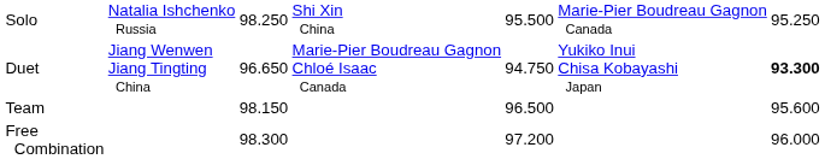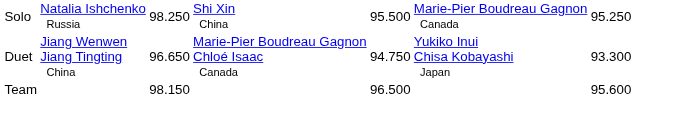Duet | column 7: bold -> normal
- row: Free Combination | 98.300 | 97.200 | 96.000
